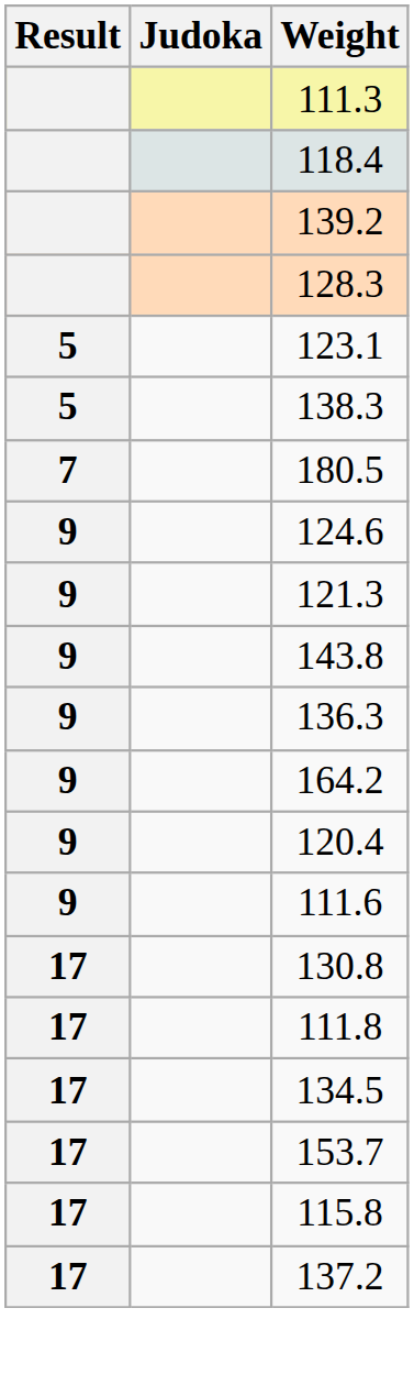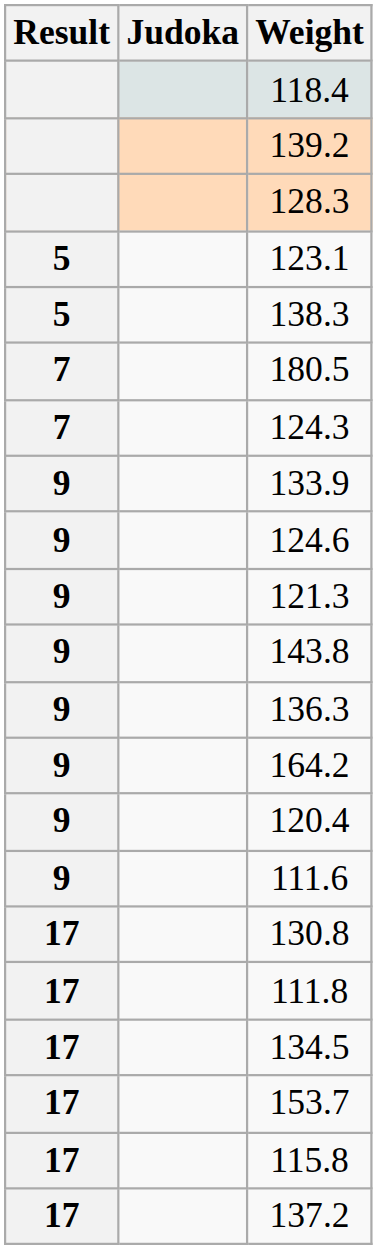- row: 111.3
+ row: 7 | 124.3
+ row: 9 | 133.9
